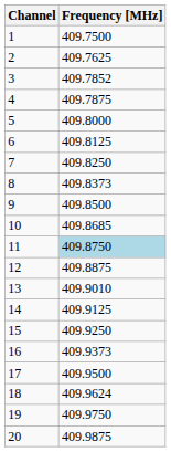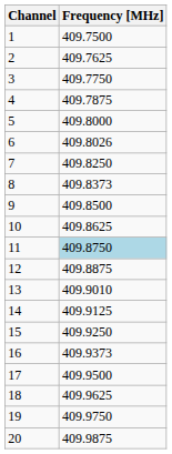3 | Frequency [MHz]: 409.7852 -> 409.7750
6 | Frequency [MHz]: 409.8125 -> 409.8026
10 | Frequency [MHz]: 409.8685 -> 409.8625
18 | Frequency [MHz]: 409.9624 -> 409.9625
